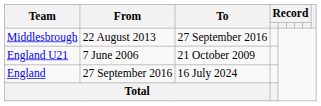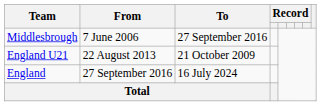Middlesbrough | From: 22 August 2013 -> 7 June 2006
England U21 | From: 7 June 2006 -> 22 August 2013
